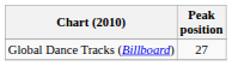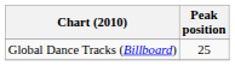Global Dance Tracks (Billboard) | Peak position: 27 -> 25
